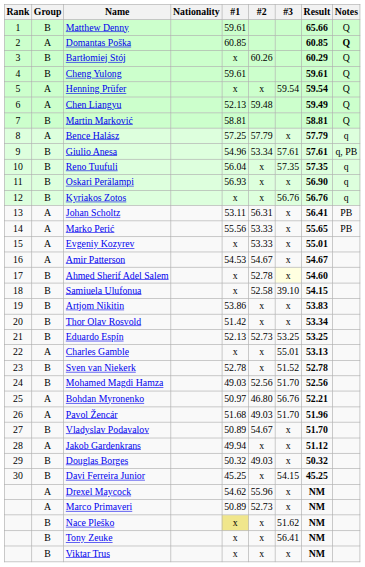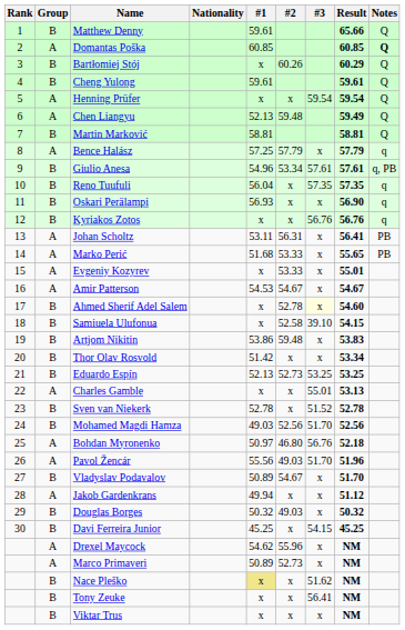Marko Perić | #1: 55.56 -> 51.68
Artjom Nikitin | #2: x -> 59.48
Bohdan Myronenko | Result: 52.21 -> 52.18
Pavol Žencár | #1: 51.68 -> 55.56
